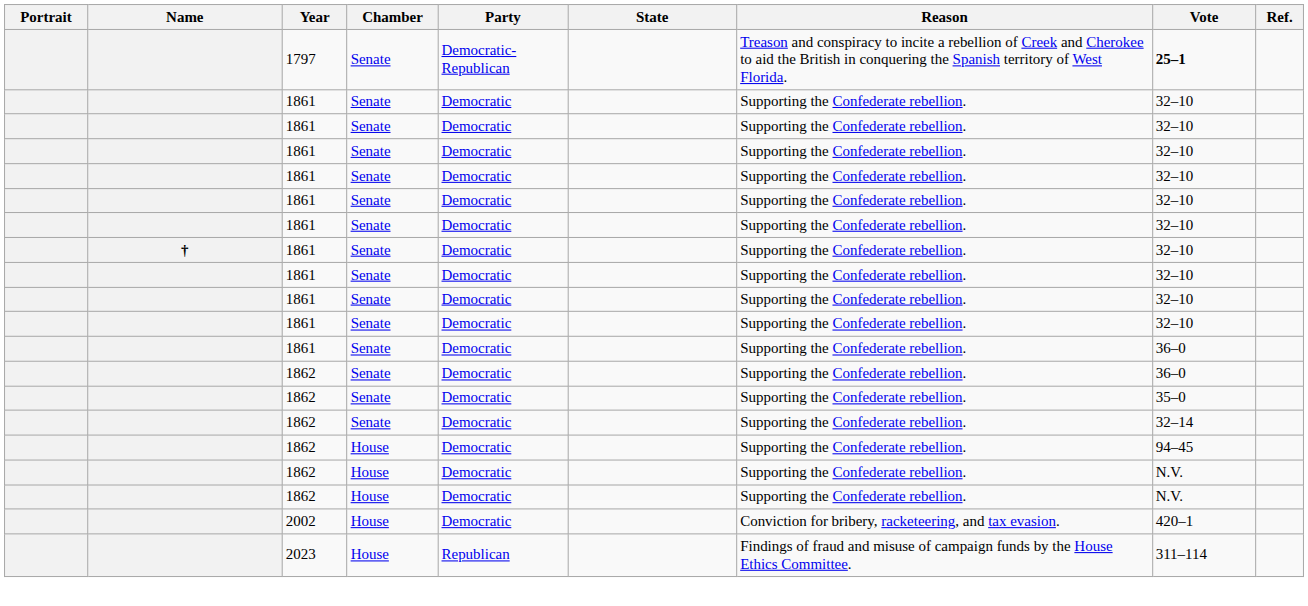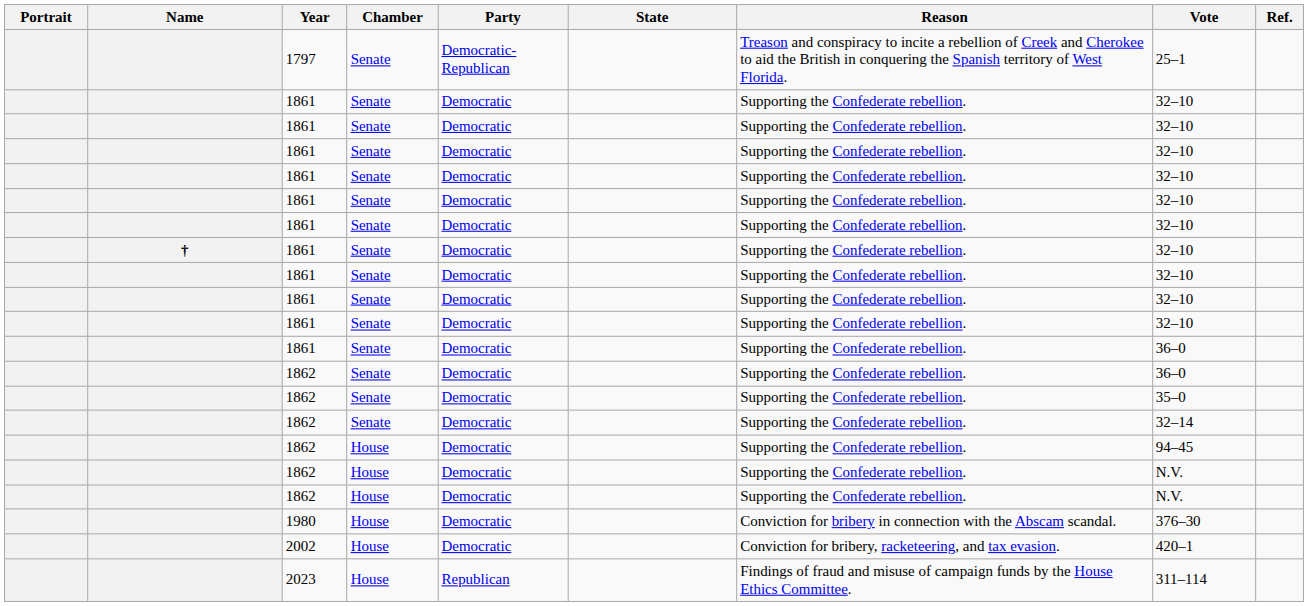1797 | Vote: bold -> normal
+ row: 1980 | House | Democratic | Conviction for bribery in connection with the Abscam scandal. | 376–30
